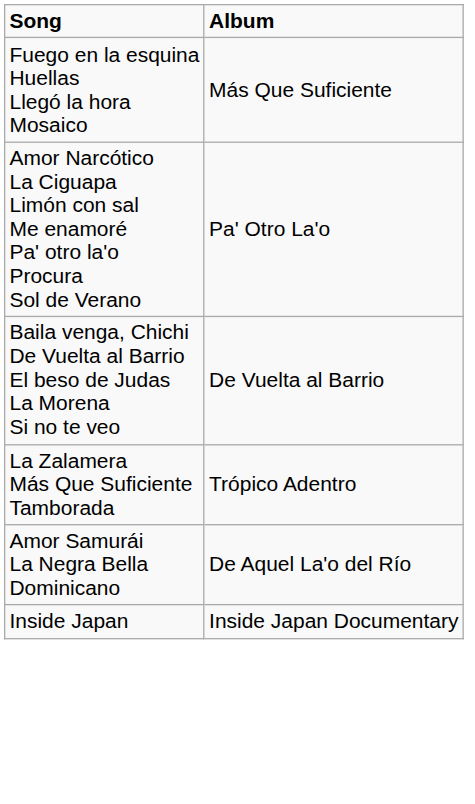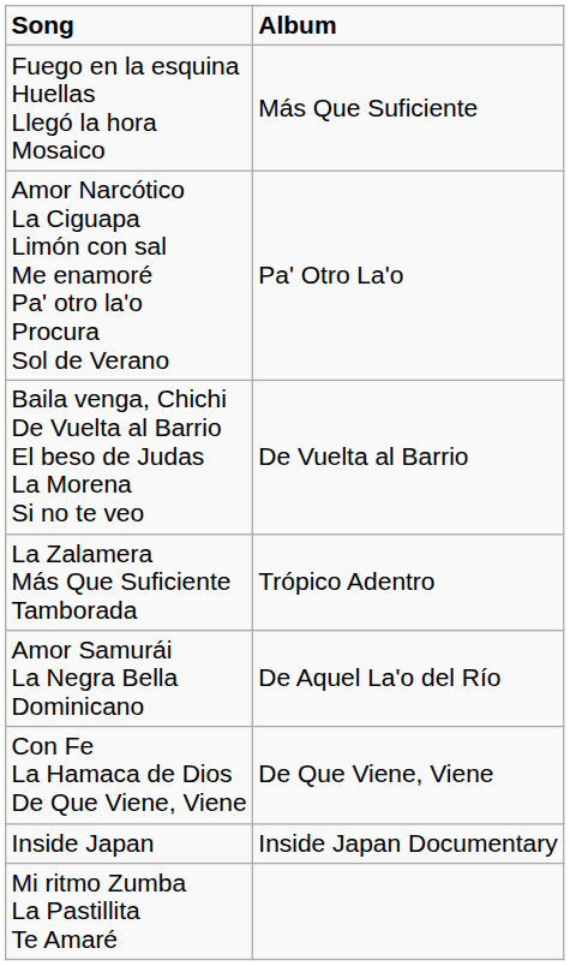+ row: Con Fe La Hamaca de Dios De Que Viene, Viene | De Que Viene, Viene
+ row: Mi ritmo Zumba La Pastillita Te Amaré
